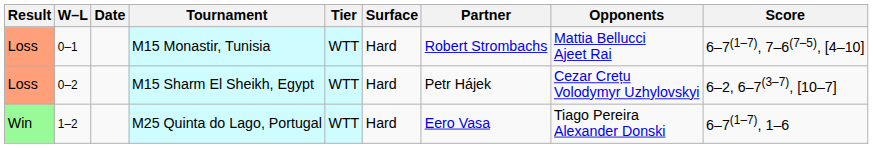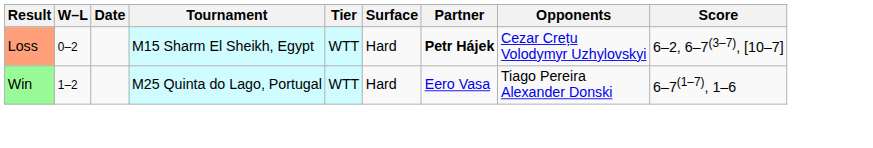- row: Loss | 0–1 | M15 Monastir, Tunisia | WTT | Hard | Robert Strombachs | Mattia Bellucci Ajeet Rai | 6–7(1–7), 7–6(7–5), [4–10]
M15 Sharm El Sheikh, Egypt | Partner: normal -> bold
